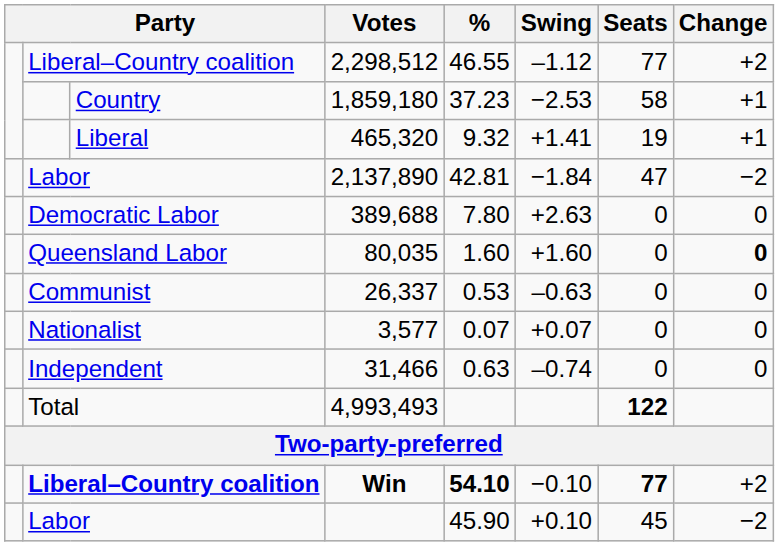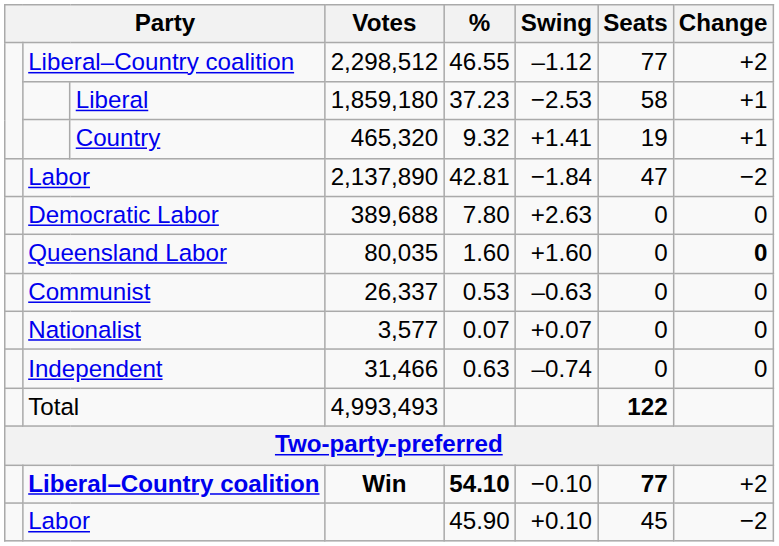1,859,180 | column 3: Country -> Liberal
465,320 | column 3: Liberal -> Country
